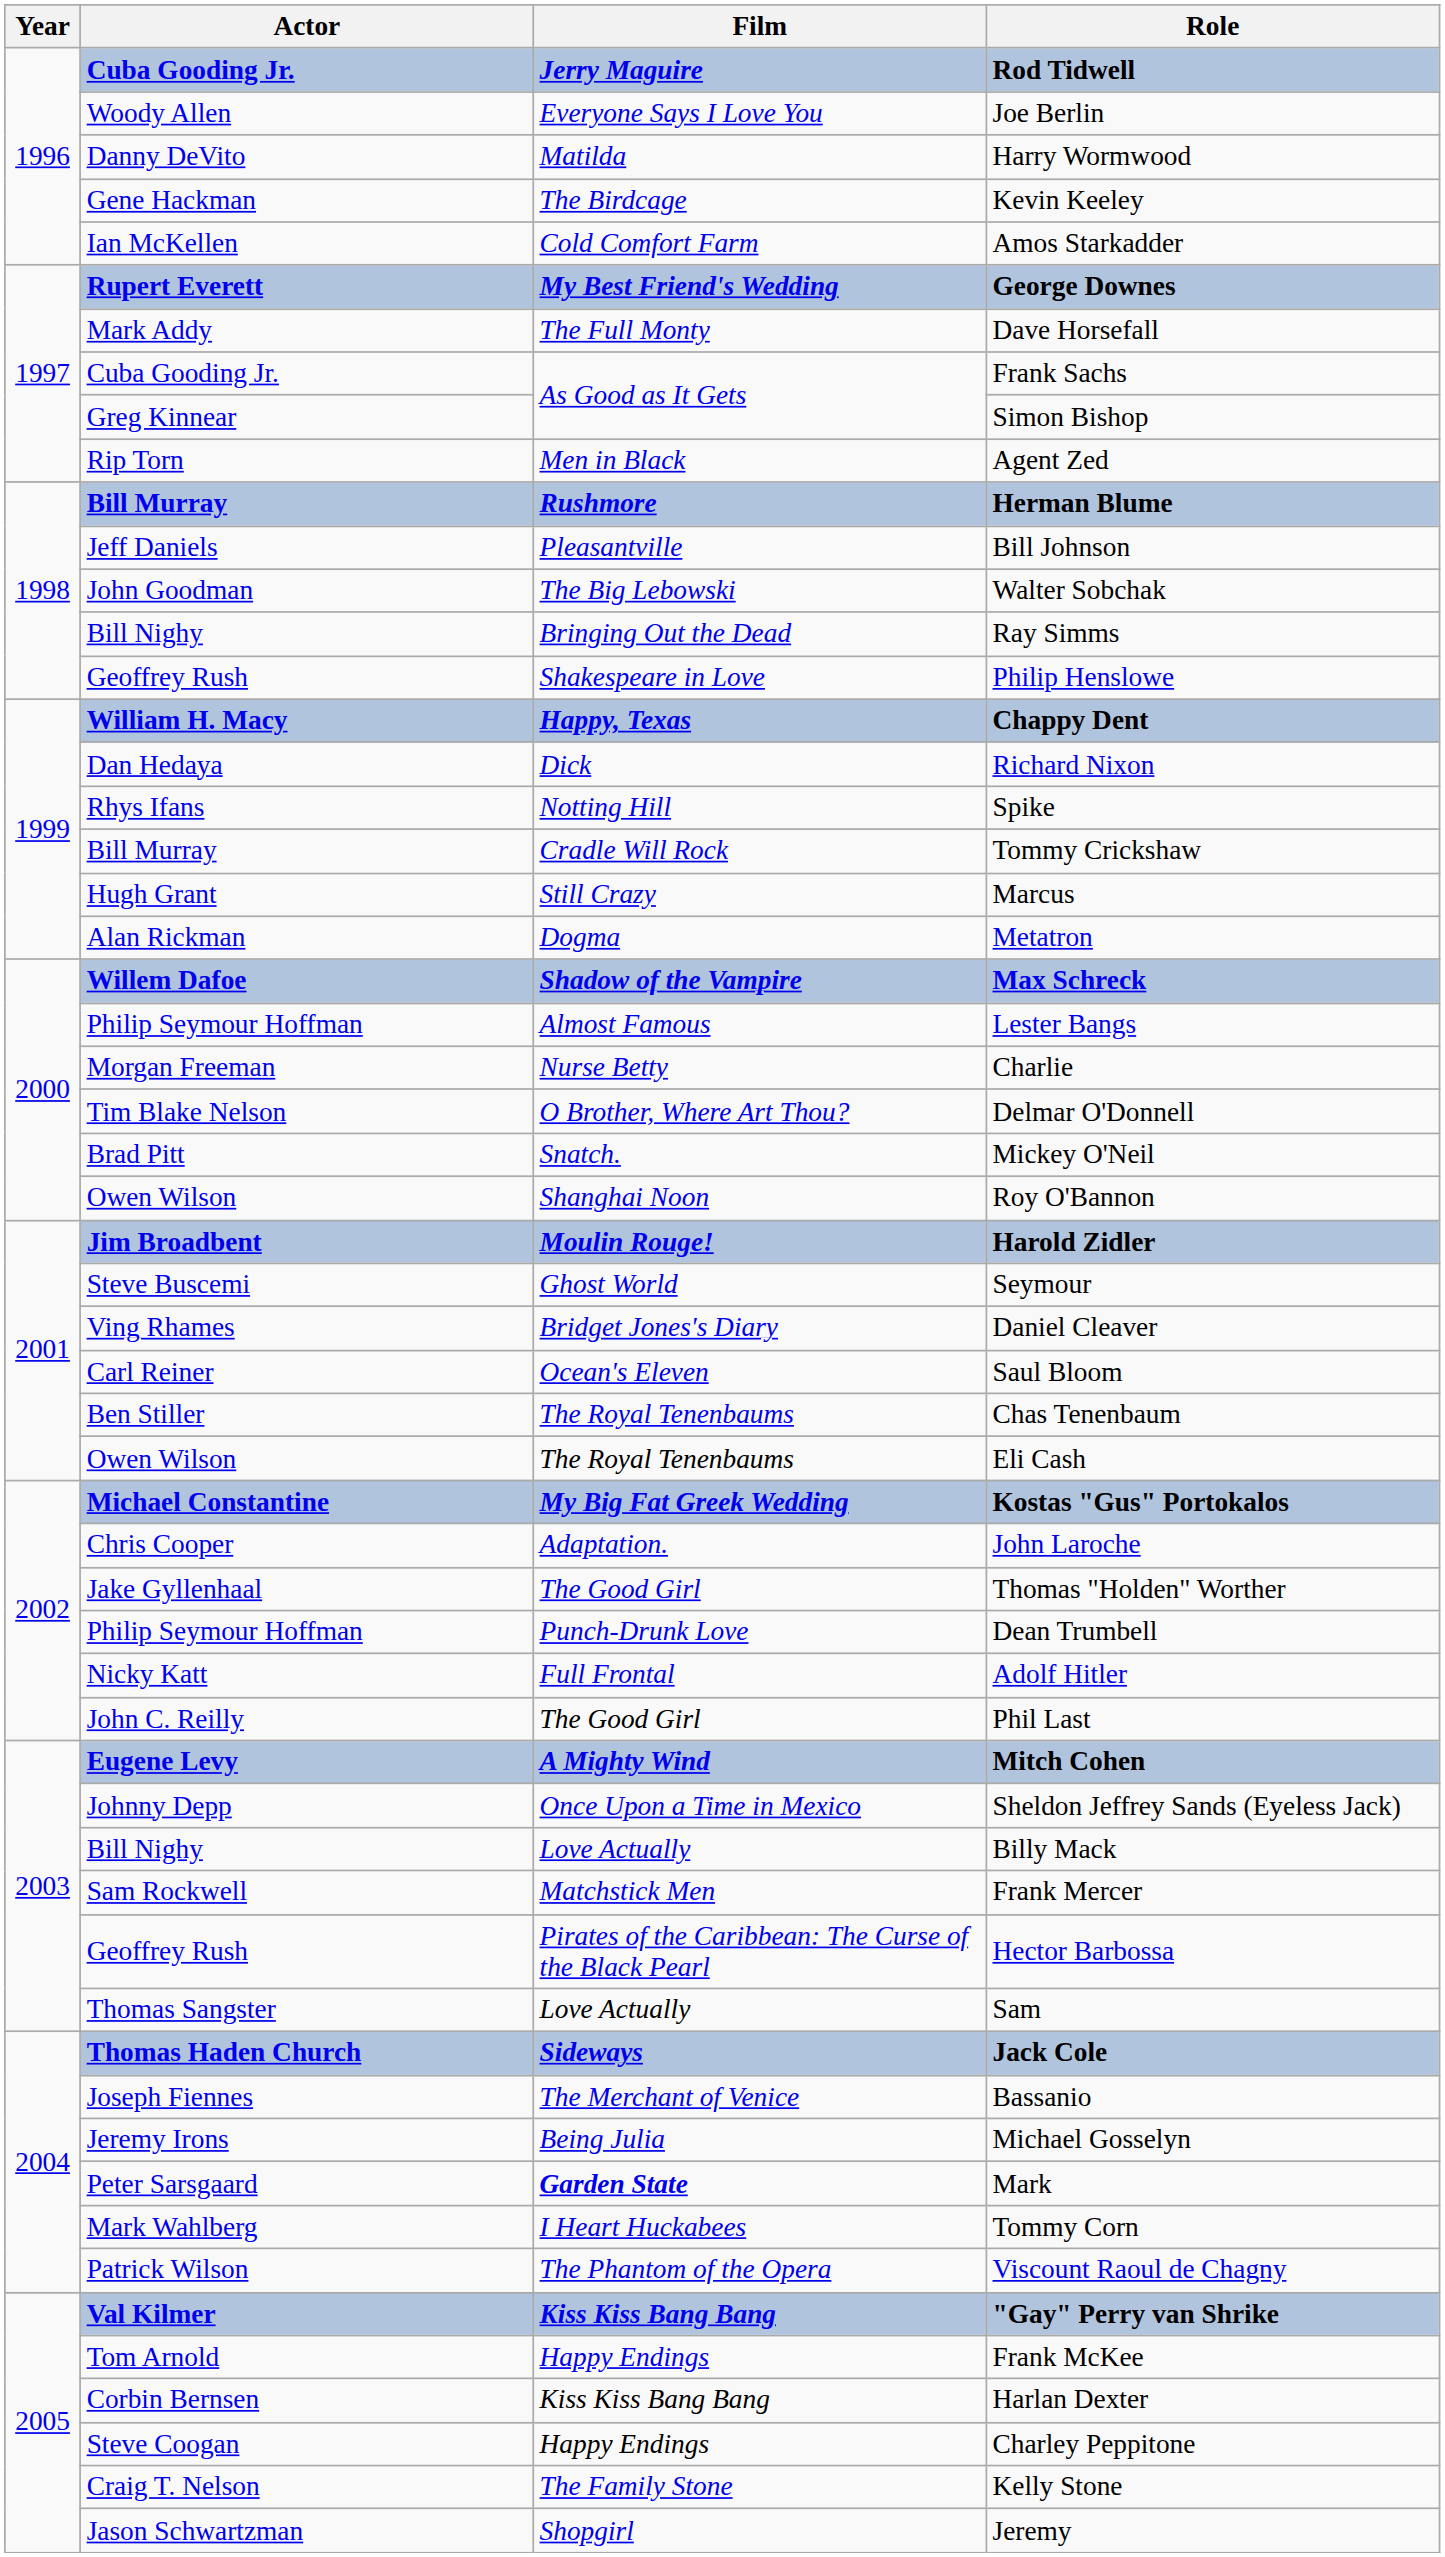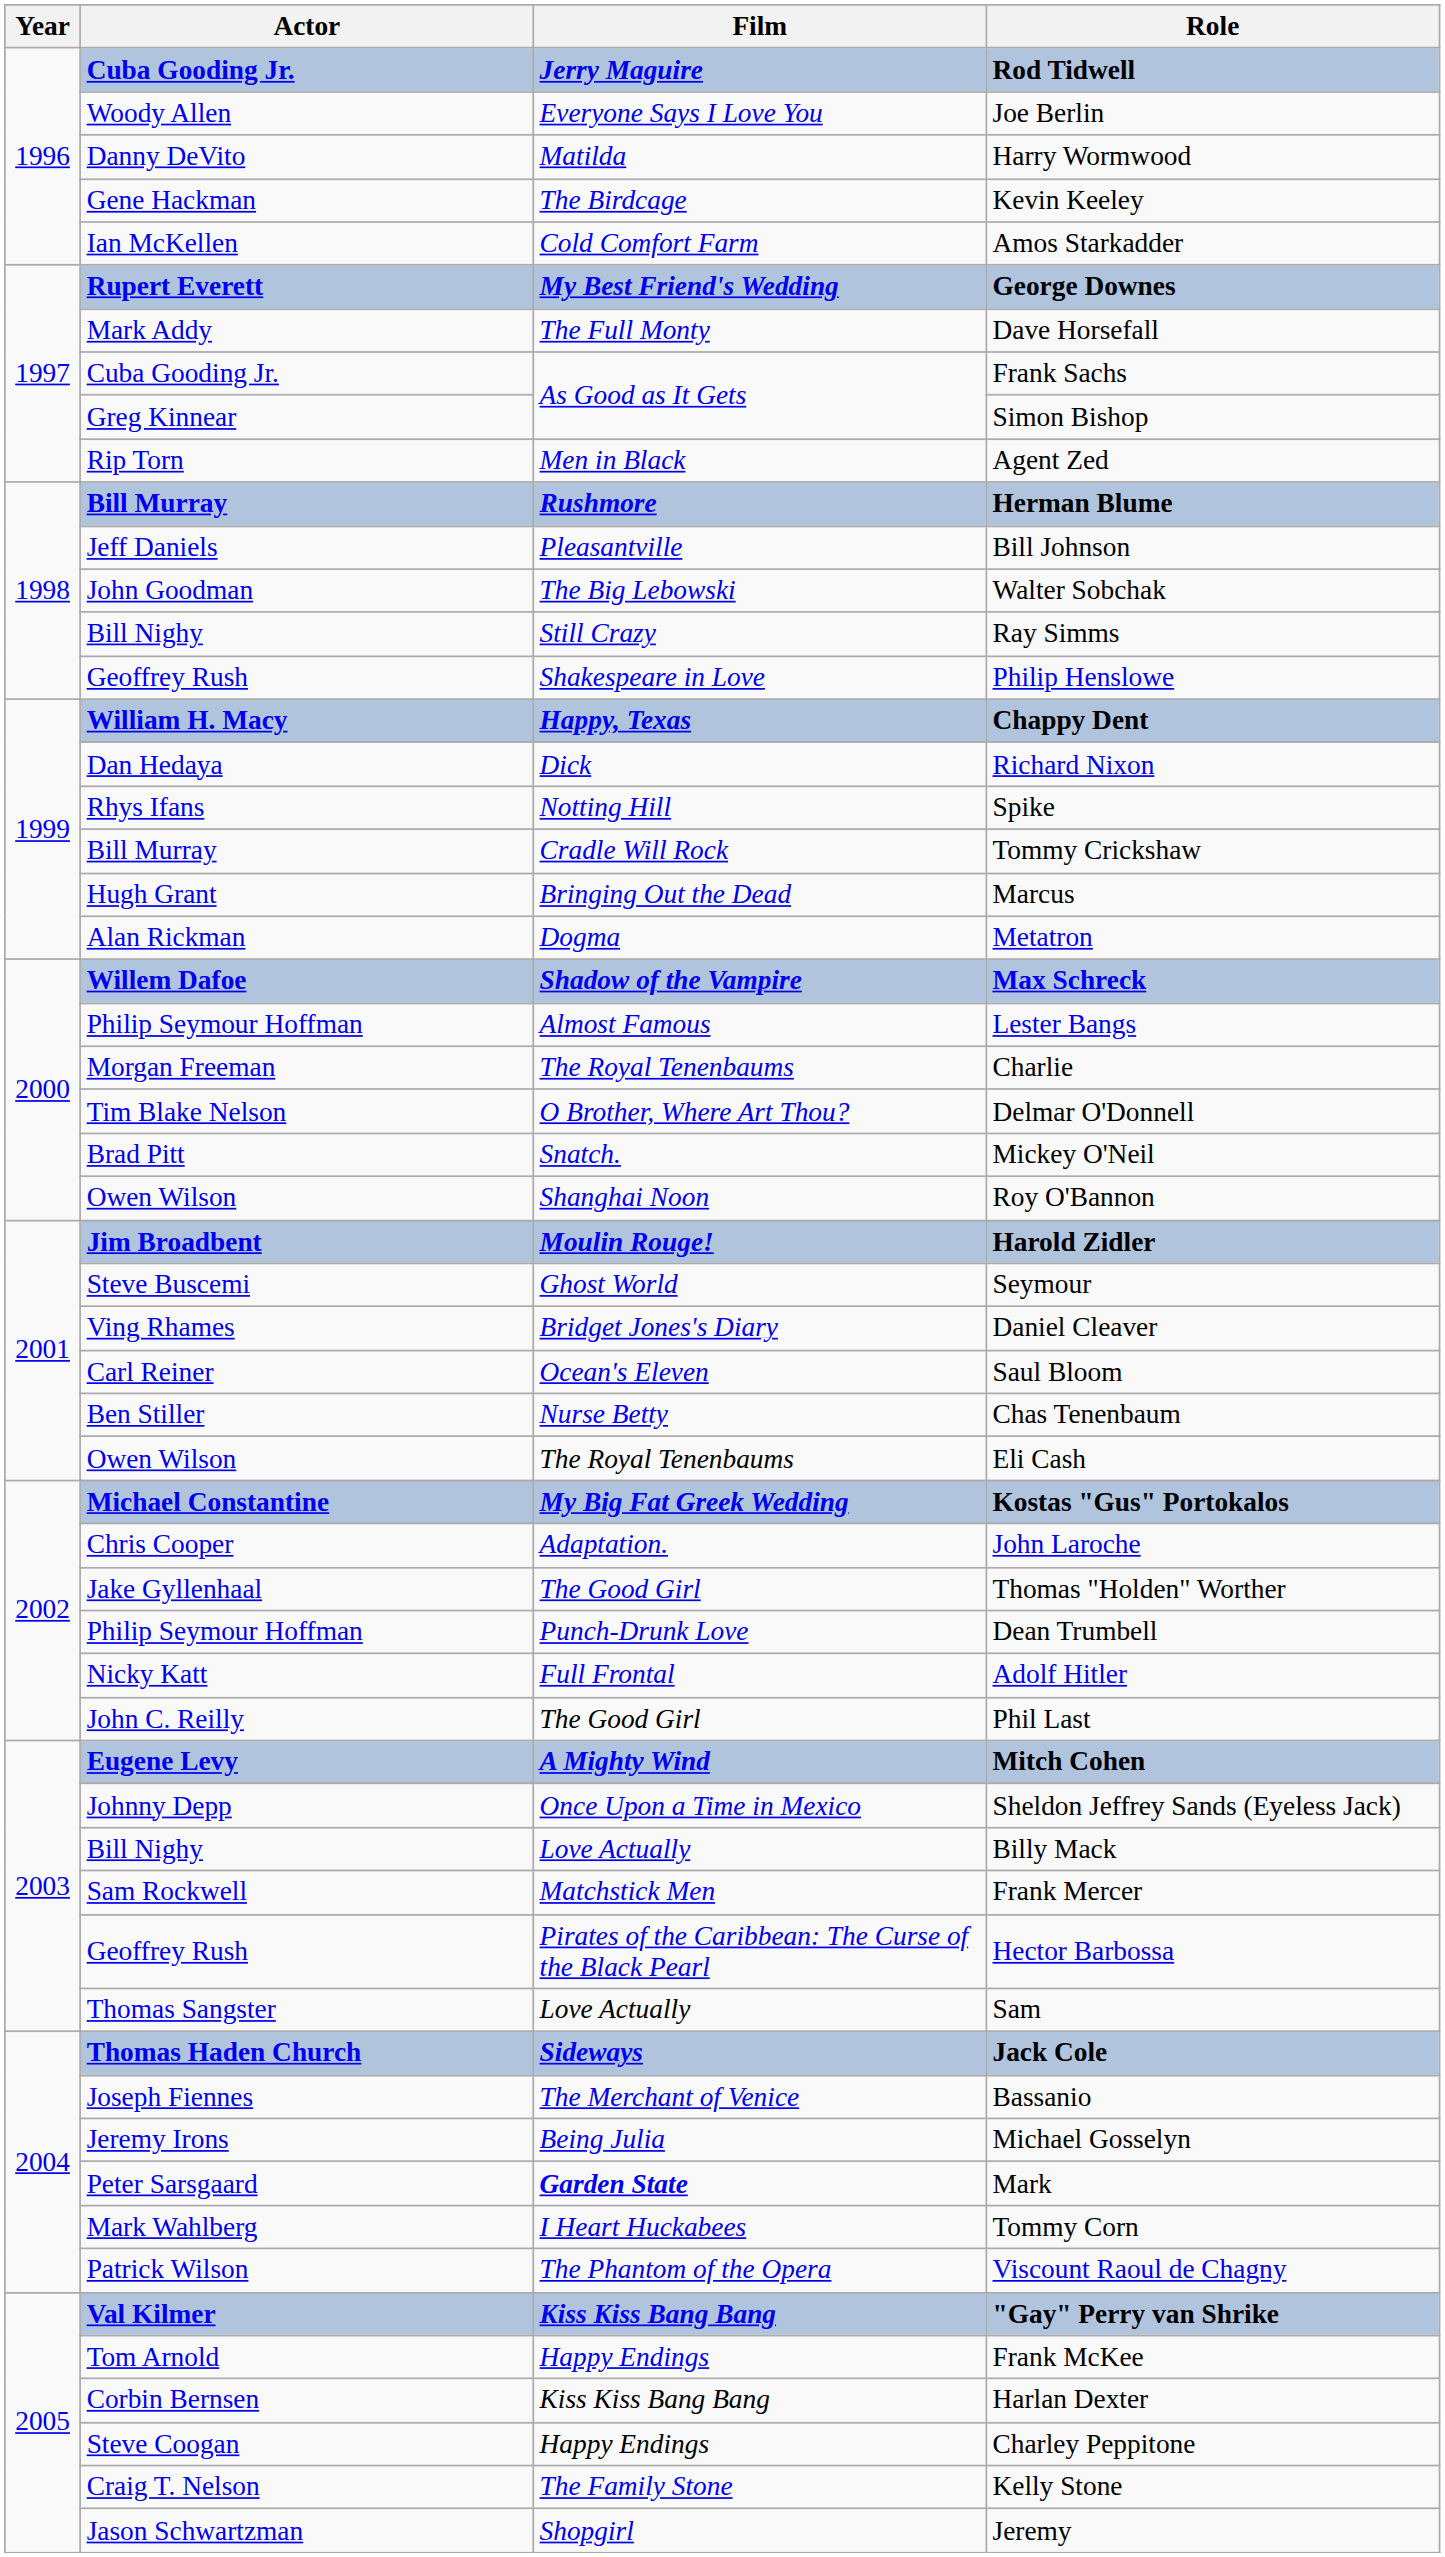Ray Simms | Film: Bringing Out the Dead -> Still Crazy
Marcus | Film: Still Crazy -> Bringing Out the Dead
Charlie | Film: Nurse Betty -> The Royal Tenenbaums
Chas Tenenbaum | Film: The Royal Tenenbaums -> Nurse Betty
